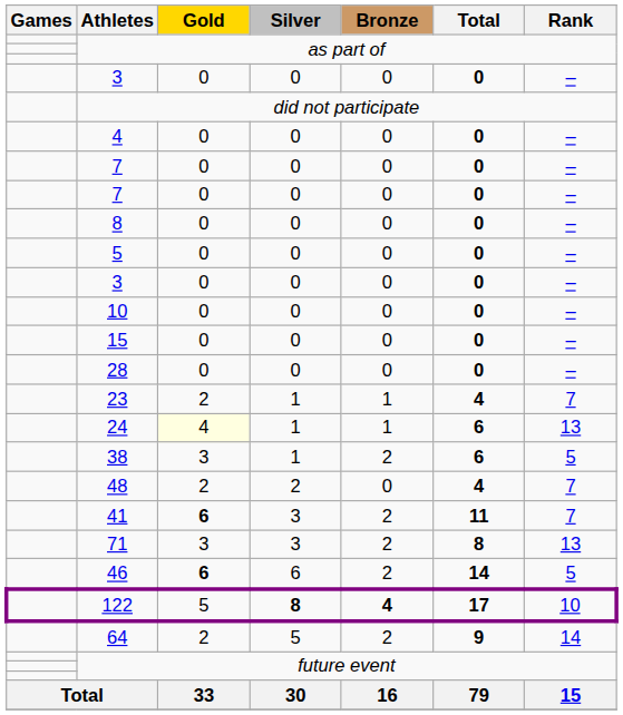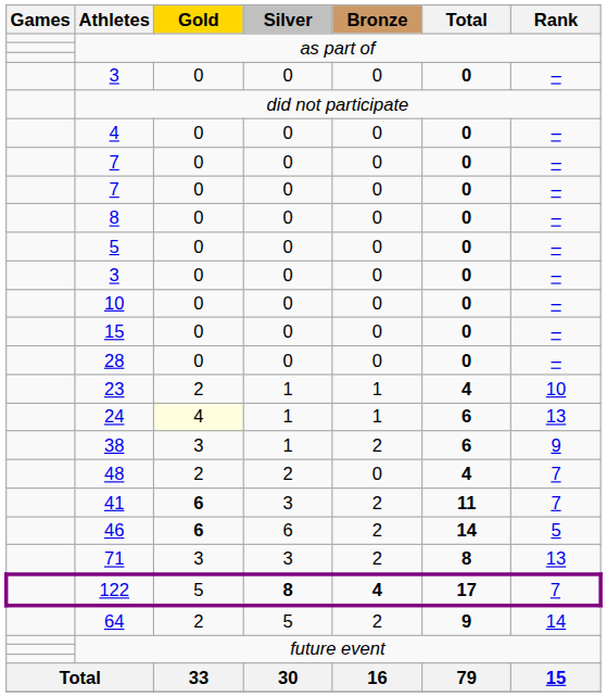23 | Rank: 7 -> 10
38 | Rank: 5 -> 9
rows swapped: 46 <-> 71
122 | Rank: 10 -> 7
